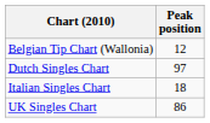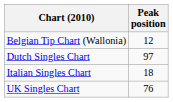UK Singles Chart | Peak position: 86 -> 76
